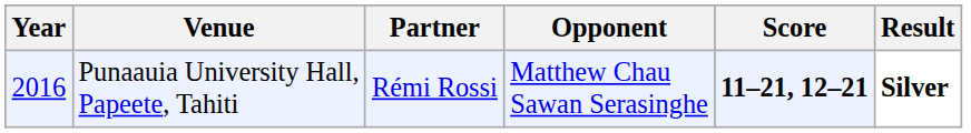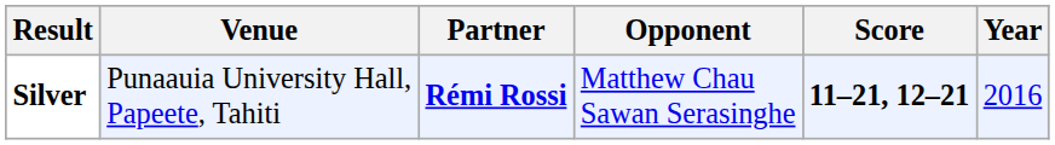columns swapped: Year <-> Result
Punaauia University Hall, Papeete, Tahiti | Partner: normal -> bold
